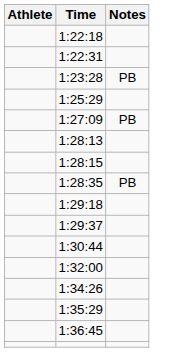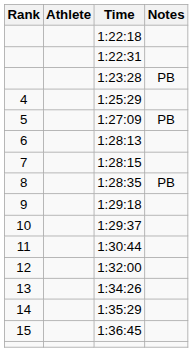+ column: Rank | 4 | 5 | 6 | 7 | 8 | 9 | 10 | 11 | 12 | 13 | 14 | 15
